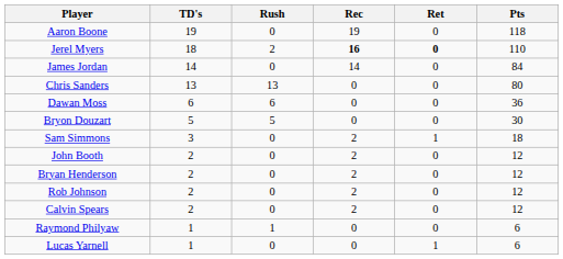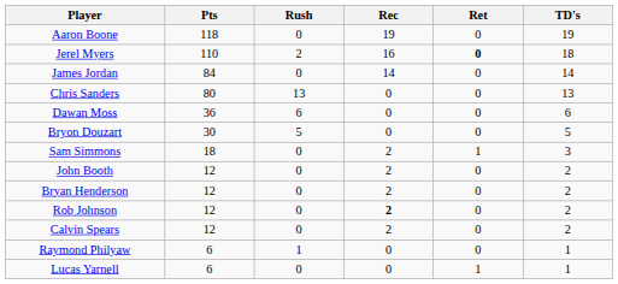columns swapped: TD's <-> Pts
Jerel Myers | Rec: bold -> normal
Rob Johnson | Rec: normal -> bold
